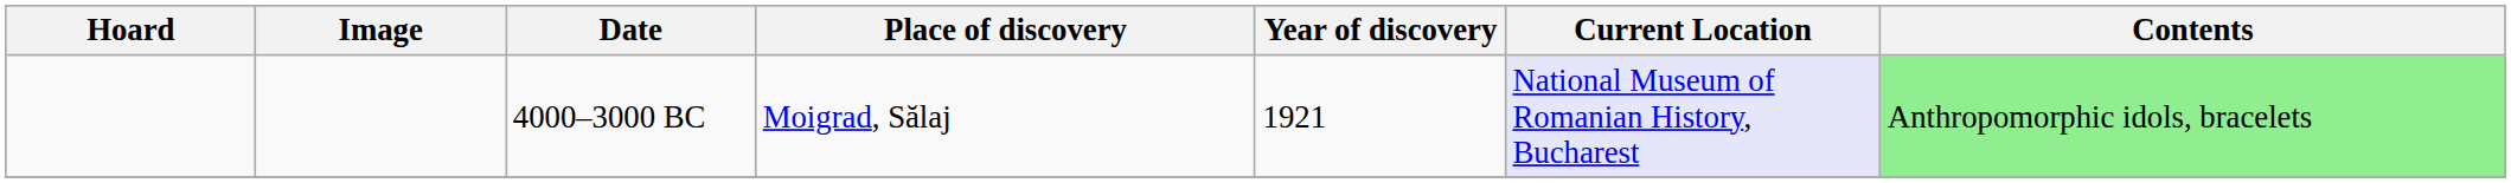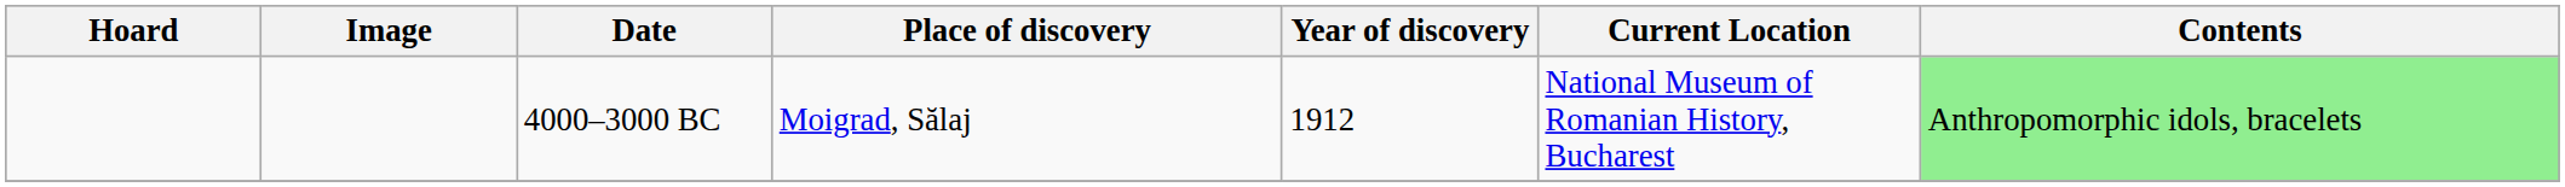4000–3000 BC | Year of discovery: 1921 -> 1912
4000–3000 BC | Current Location: lavender background -> no background
